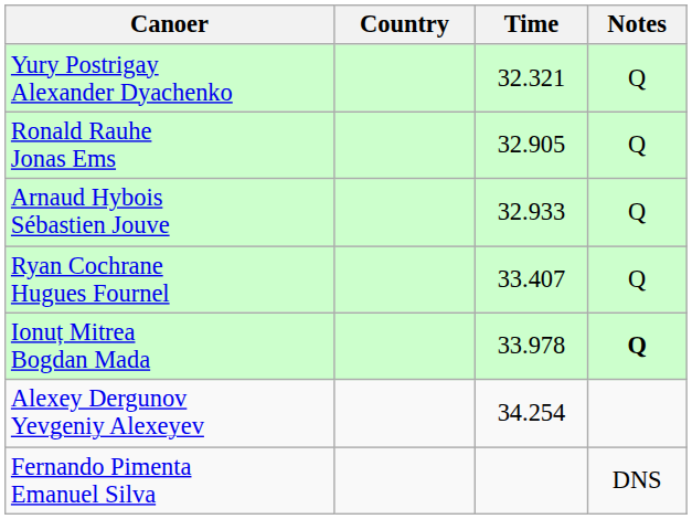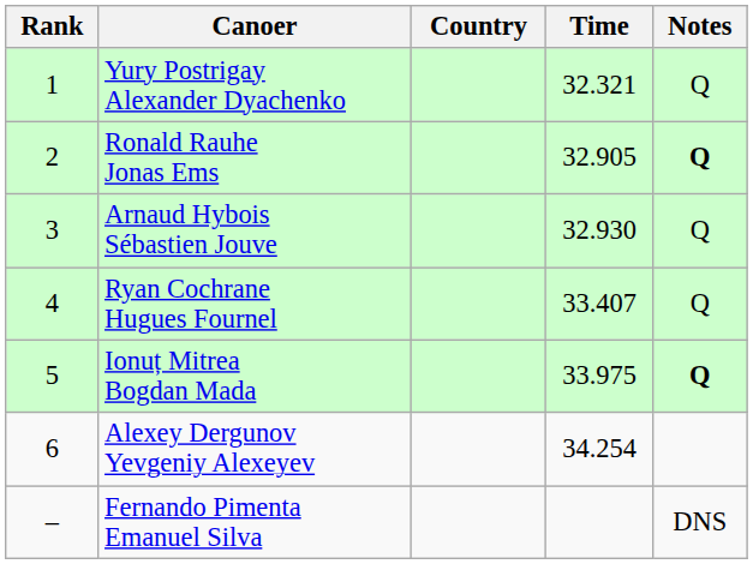+ column: Rank | 1 | 2 | 3 | 4 | 5 | 6 | –
Ronald Rauhe Jonas Ems | Notes: normal -> bold
Arnaud Hybois Sébastien Jouve | Time: 32.933 -> 32.930
Ionuț Mitrea Bogdan Mada | Time: 33.978 -> 33.975
